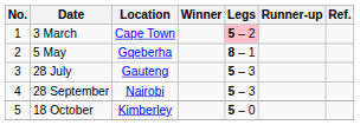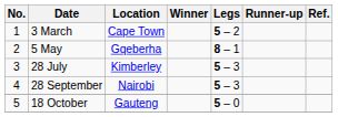3 March | Legs: pink background -> no background
28 July | Location: Gauteng -> Kimberley
18 October | Location: Kimberley -> Gauteng
